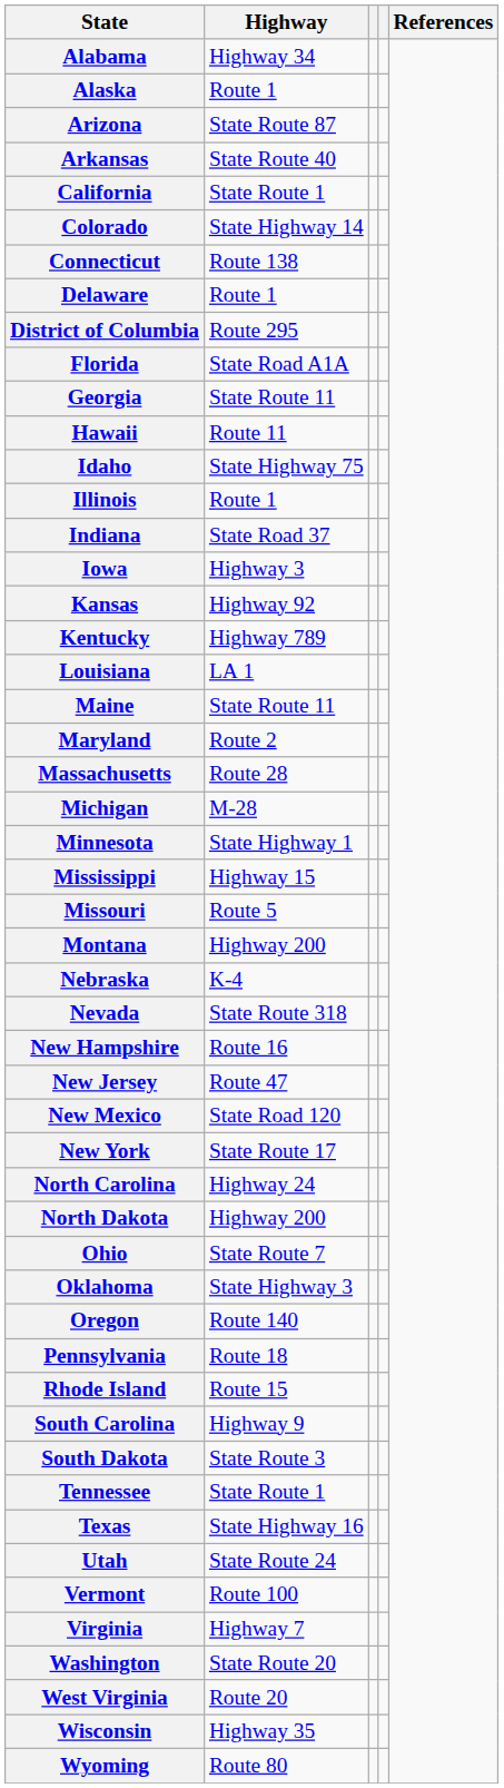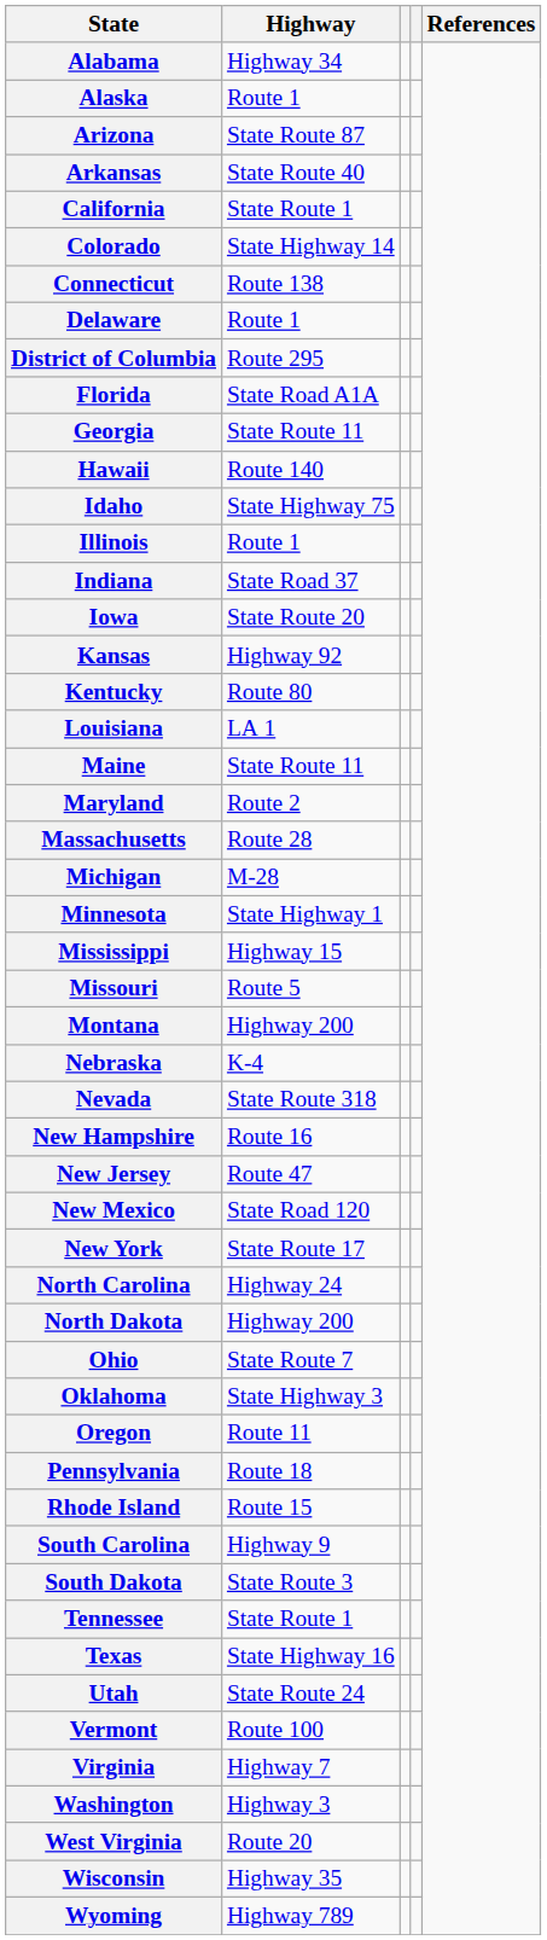Hawaii | Highway: Route 11 -> Route 140
Iowa | Highway: Highway 3 -> State Route 20
Kentucky | Highway: Highway 789 -> Route 80
Oregon | Highway: Route 140 -> Route 11
Washington | Highway: State Route 20 -> Highway 3
Wyoming | Highway: Route 80 -> Highway 789
